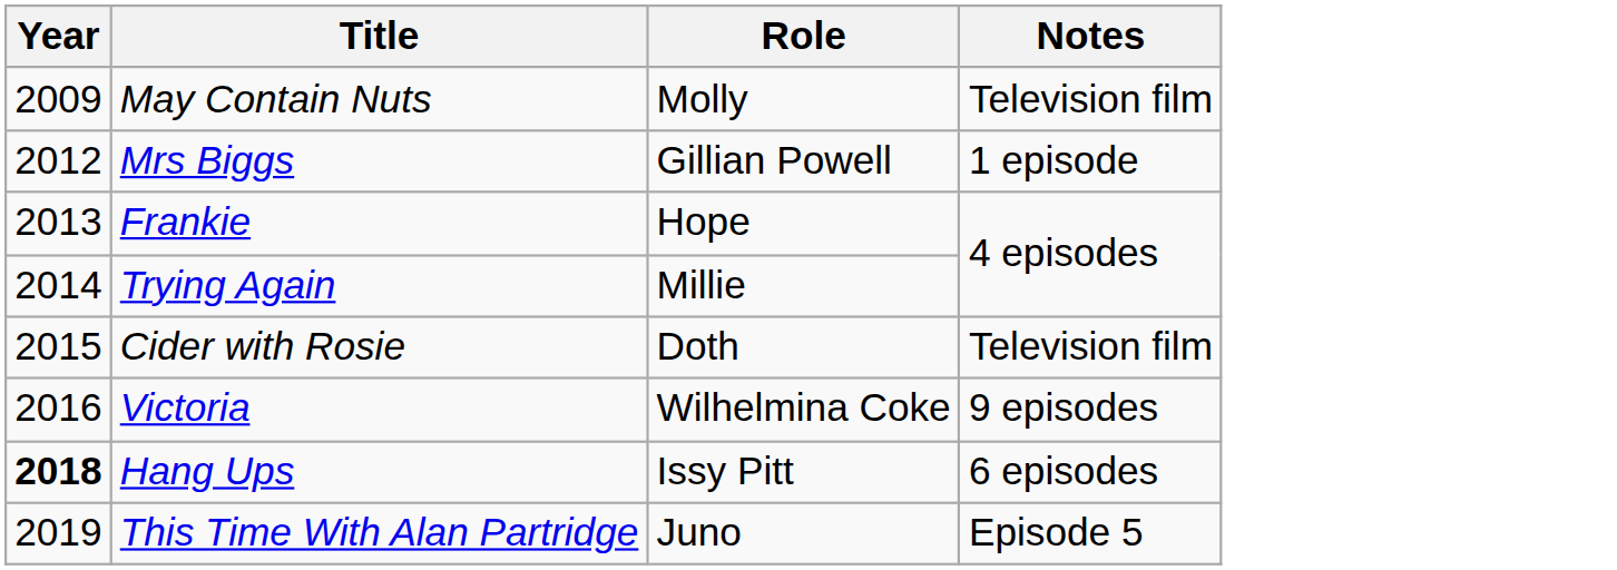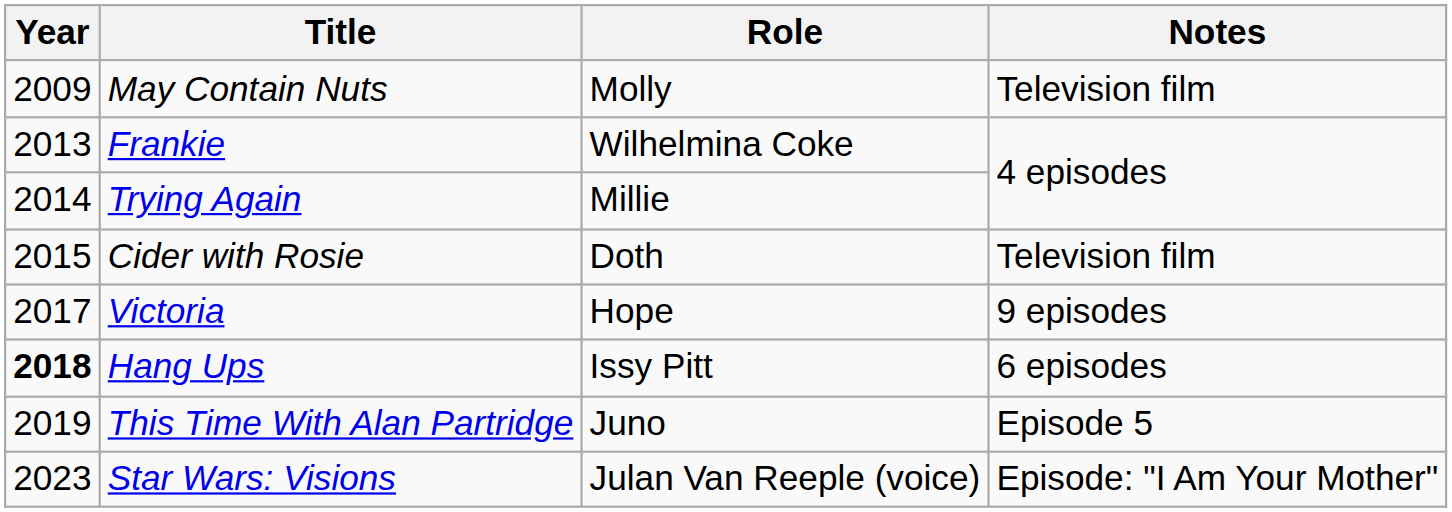- row: 2012 | Mrs Biggs | Gillian Powell | 1 episode
Frankie | Role: Hope -> Wilhelmina Coke
Victoria | Year: 2016 -> 2017
Victoria | Role: Wilhelmina Coke -> Hope
+ row: 2023 | Star Wars: Visions | Julan Van Reeple (voice) | Episode: "I Am Your Mother"
